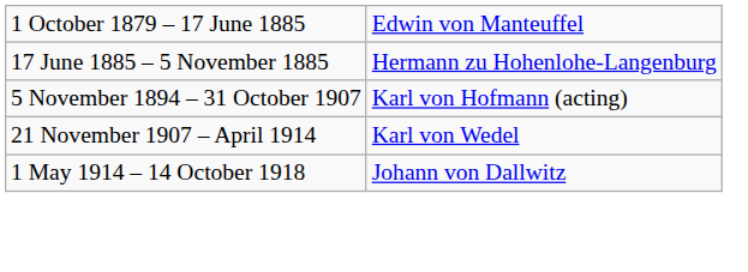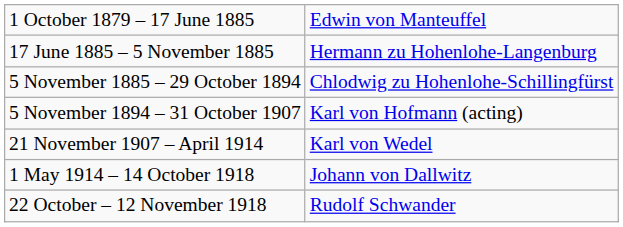+ row: 5 November 1885 – 29 October 1894 | Chlodwig zu Hohenlohe-Schillingfürst
+ row: 22 October – 12 November 1918 | Rudolf Schwander
